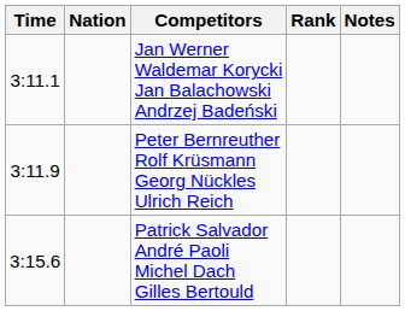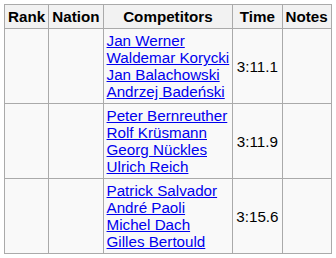columns swapped: Rank <-> Time
